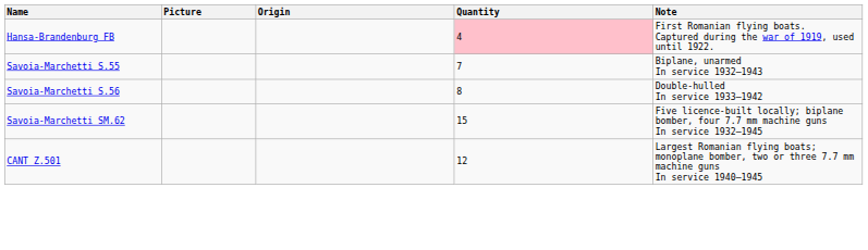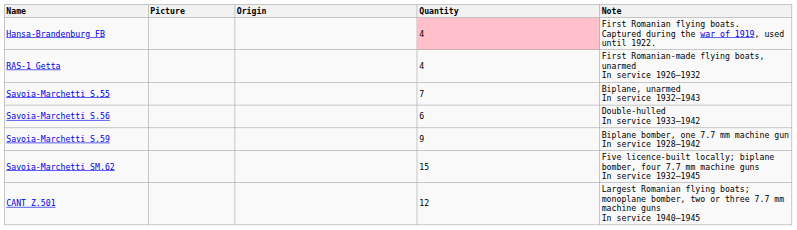+ row: RAS-1 Getta | 4 | First Romanian-made flying boats, unarmed In service 1926–1932
Savoia-Marchetti S.56 | Quantity: 8 -> 6
+ row: Savoia-Marchetti S.59 | 9 | Biplane bomber, one 7.7 mm machine gun In service 1928–1942
